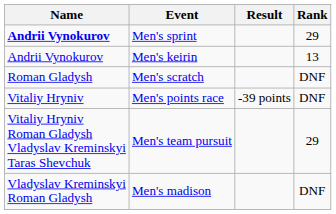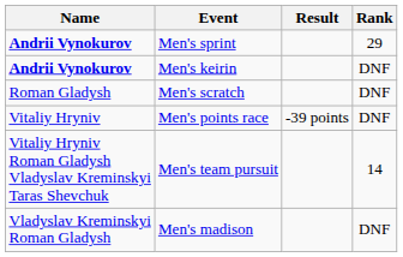Men's keirin | Name: normal -> bold
Men's keirin | Rank: 13 -> DNF
Men's team pursuit | Rank: 29 -> 14
